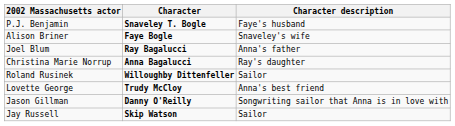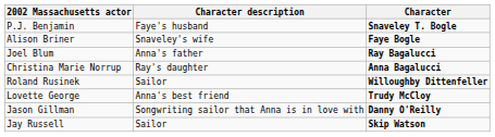columns swapped: Character <-> Character description
